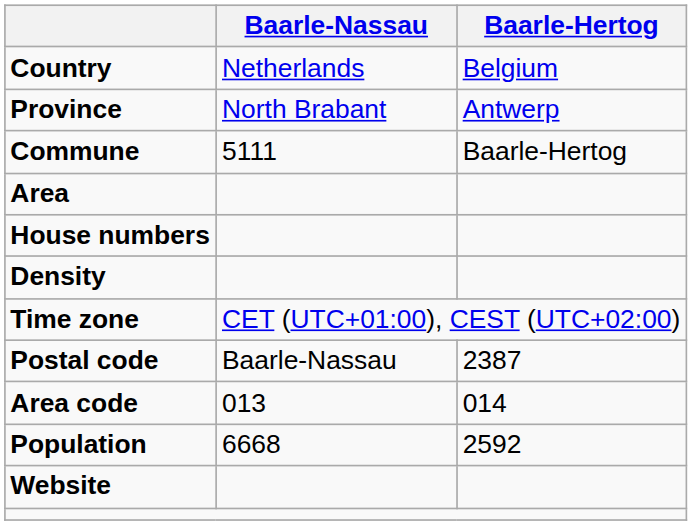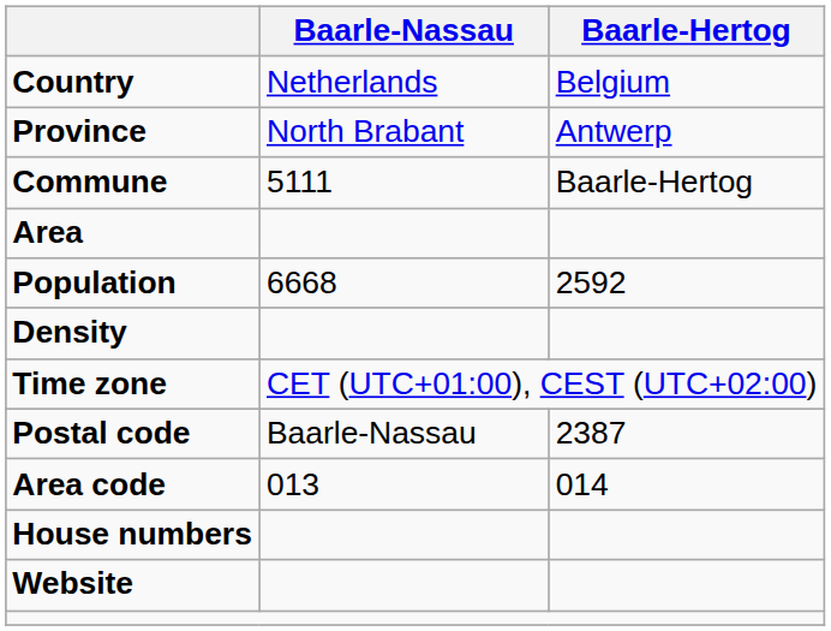rows swapped: Population <-> House numbers
